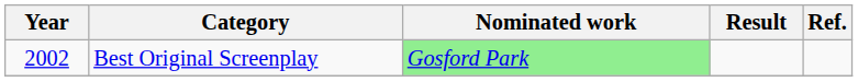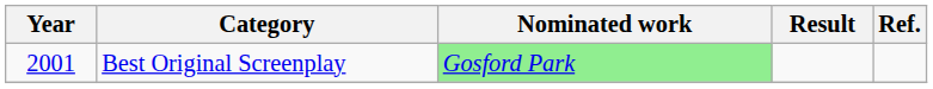Best Original Screenplay | Year: 2002 -> 2001
